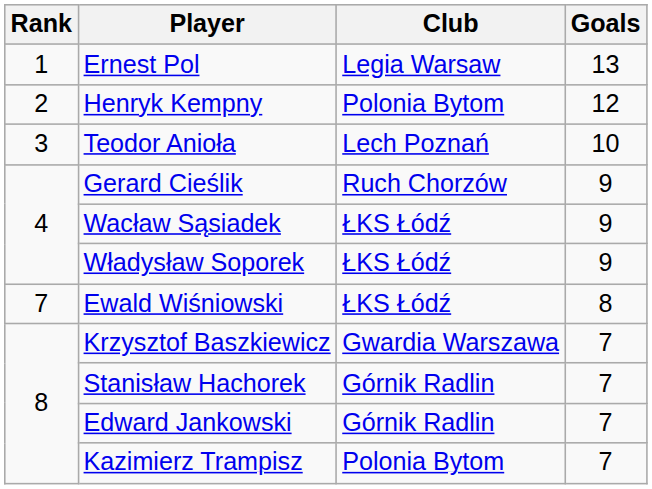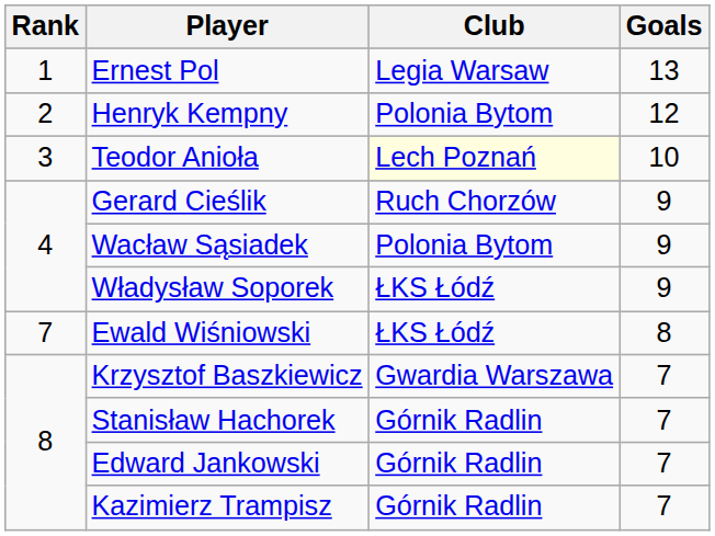Teodor Anioła | Club: no background -> lightyellow background
Wacław Sąsiadek | Club: ŁKS Łódź -> Polonia Bytom
Kazimierz Trampisz | Club: Polonia Bytom -> Górnik Radlin
